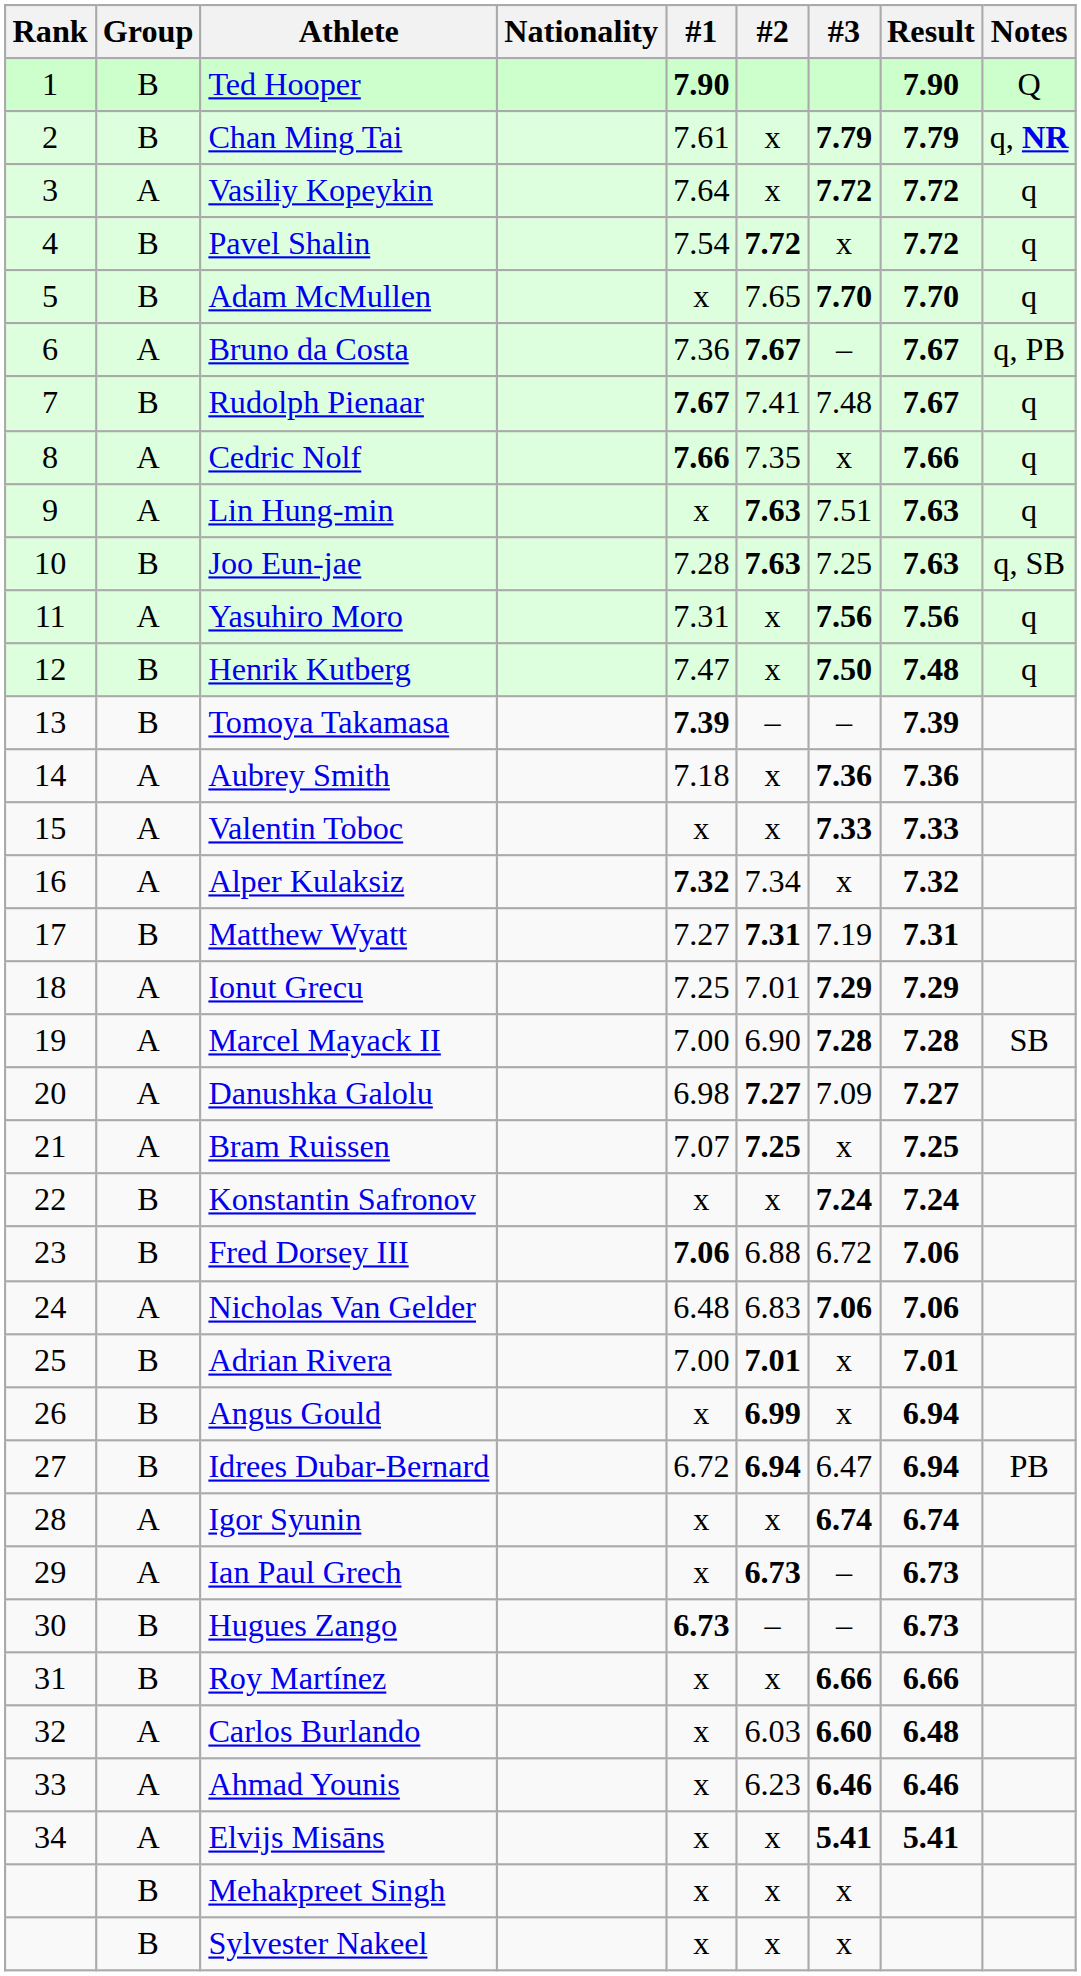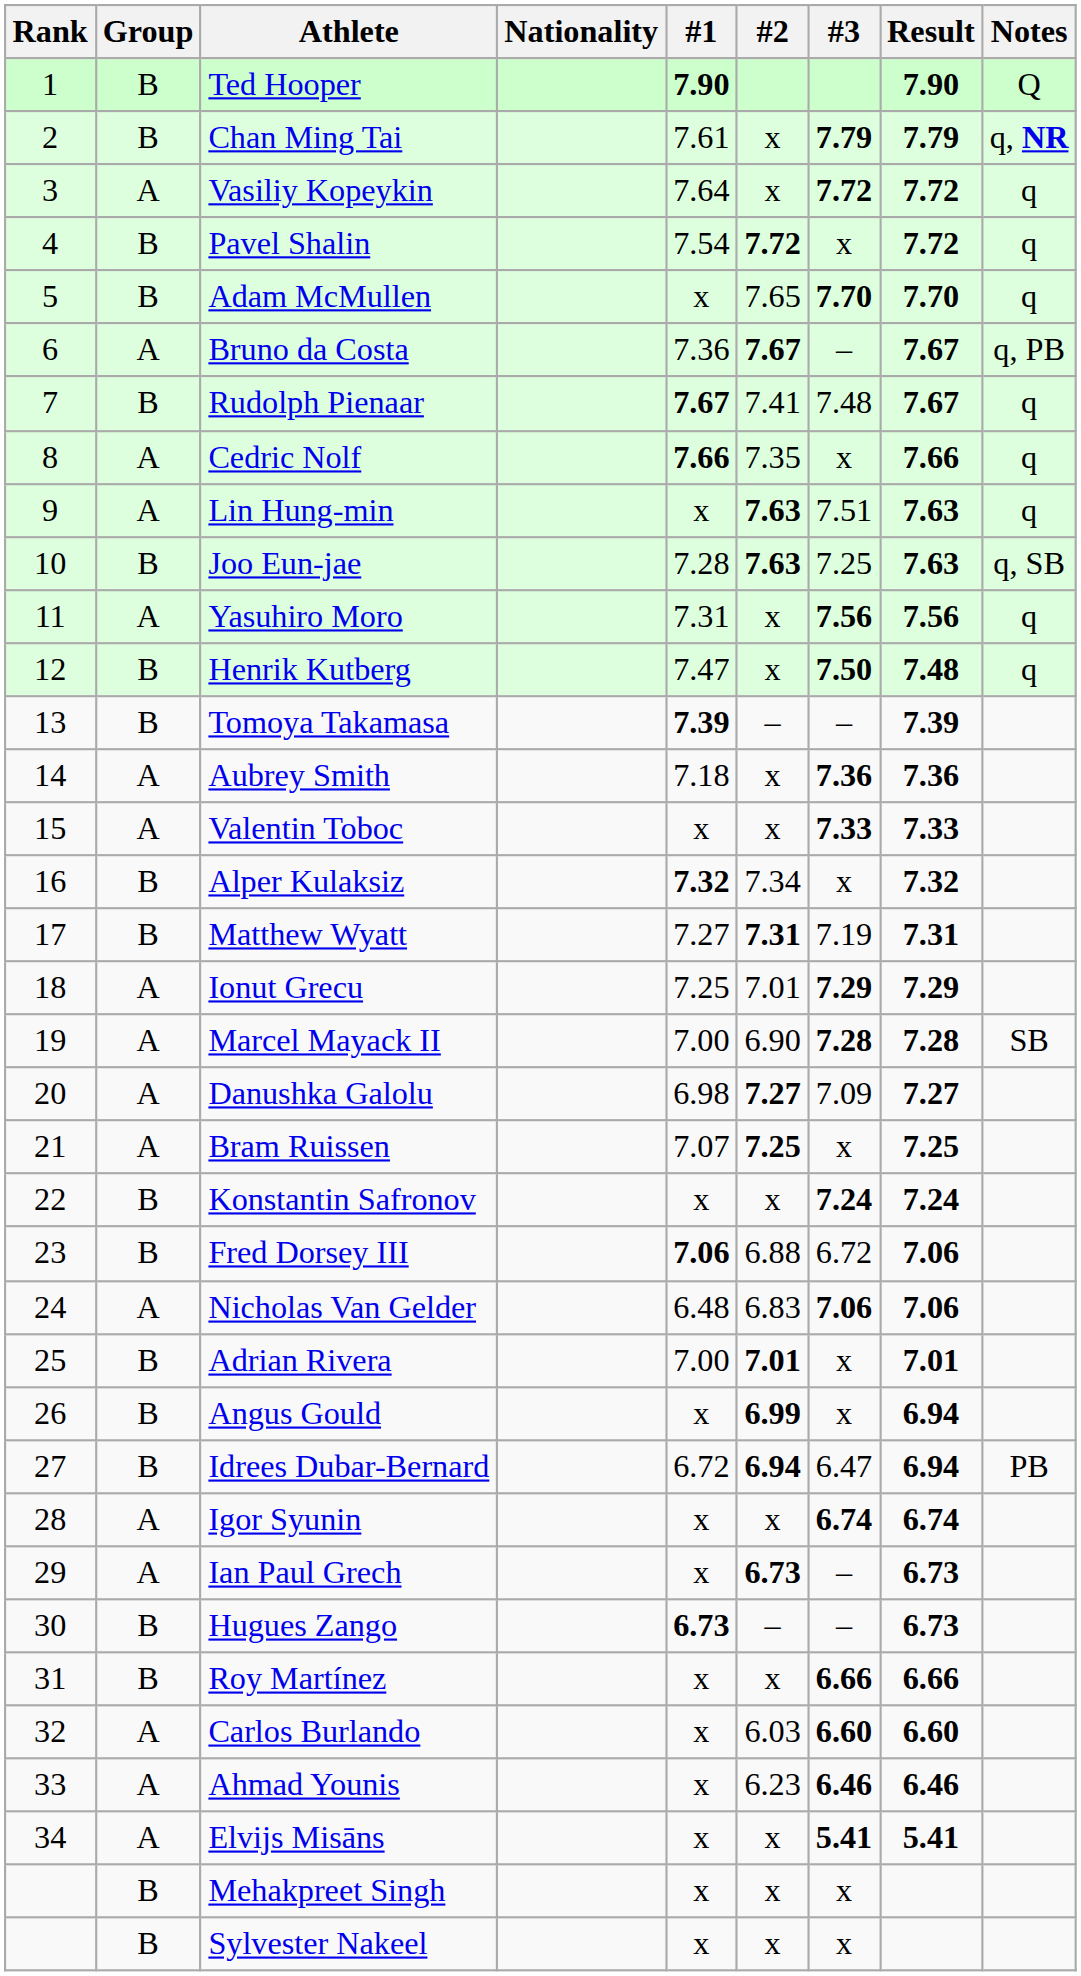Alper Kulaksiz | Group: A -> B
Carlos Burlando | Result: 6.48 -> 6.60
